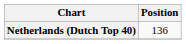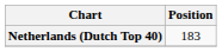Netherlands (Dutch Top 40) | Position: 136 -> 183
